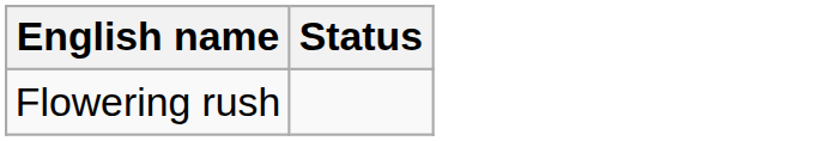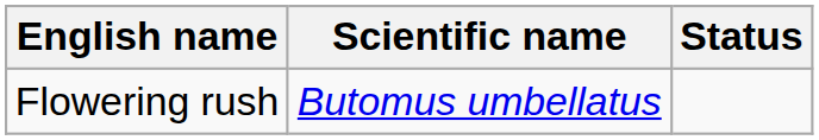+ column: Scientific name | Butomus umbellatus
